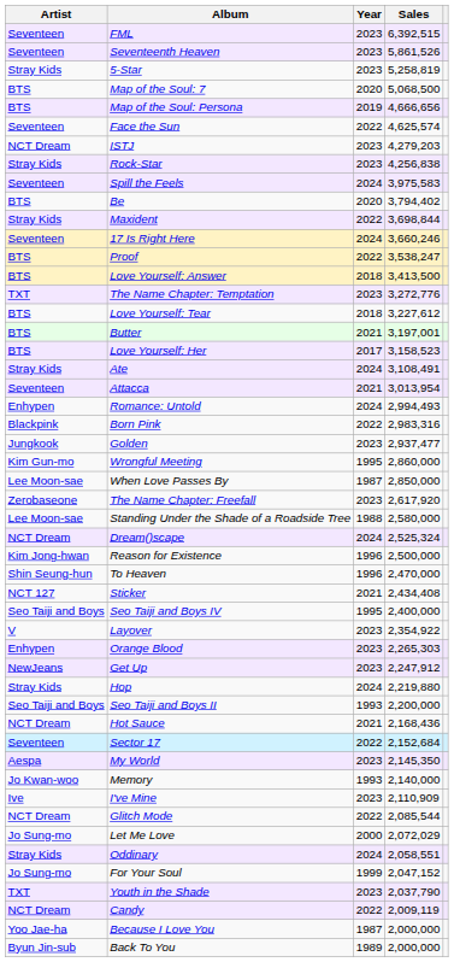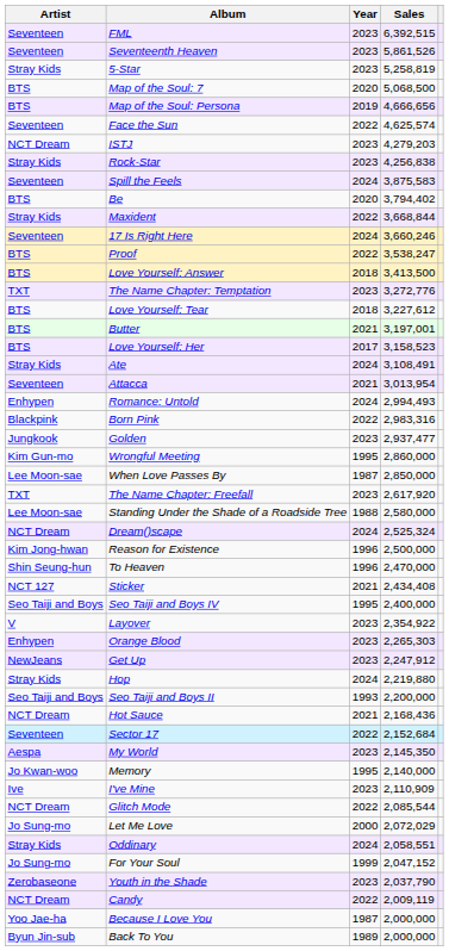Spill the Feels | Sales: 3,975,583 -> 3,875,583
Maxident | Sales: 3,698,844 -> 3,668,844
The Name Chapter: Freefall | Artist: Zerobaseone -> TXT
Memory | Year: 1993 -> 1995
Youth in the Shade | Artist: TXT -> Zerobaseone
